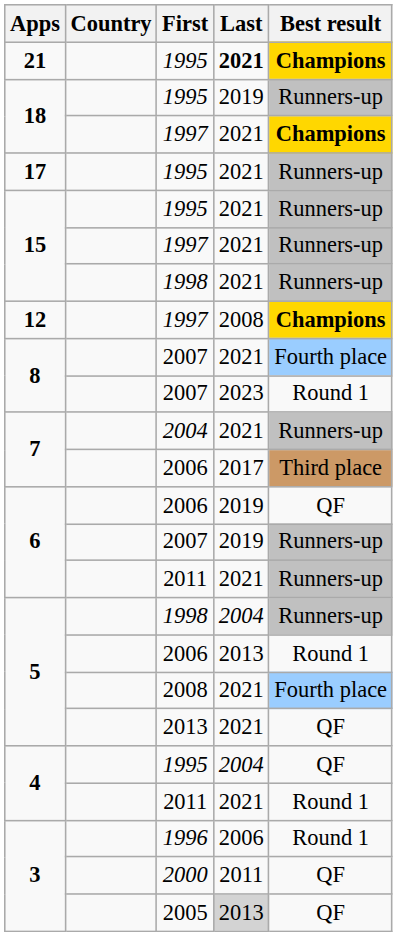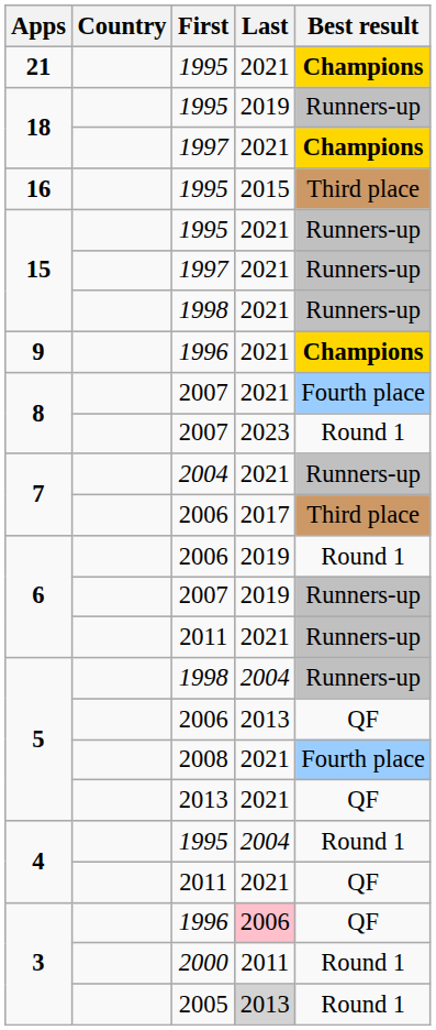21 | Last: bold -> normal
- row: 17 | 1995 | 2021 | Runners-up
+ row: 16 | 1995 | 2015 | Third place
- row: 12 | 1997 | 2008 | Champions
+ row: 9 | 1996 | 2021 | Champions
6 / 2006 | Best result: QF -> Round 1
5 / 2006 | Best result: Round 1 -> QF
4 / 1995 | Best result: QF -> Round 1
4 / 2011 | Best result: Round 1 -> QF
3 / 1996 | Last: no background -> pink background
3 / 1996 | Best result: Round 1 -> QF
3 / 2000 | Best result: QF -> Round 1
3 / 2005 | Best result: QF -> Round 1
